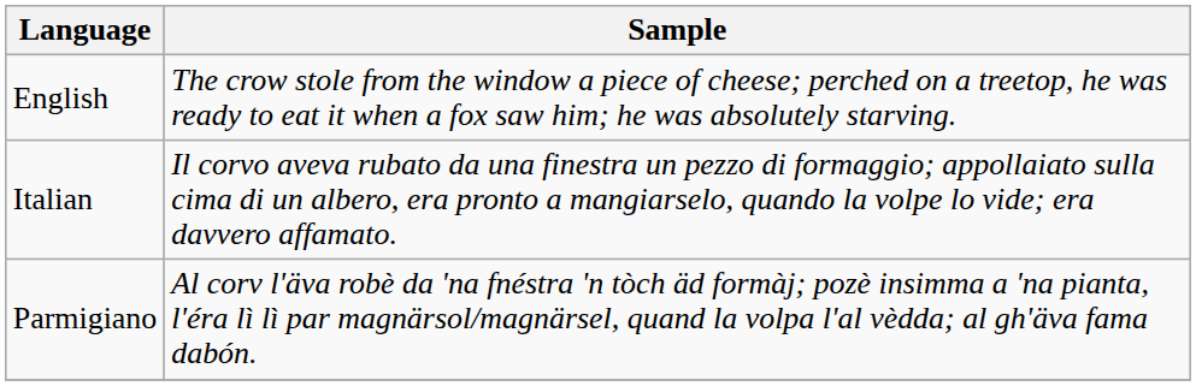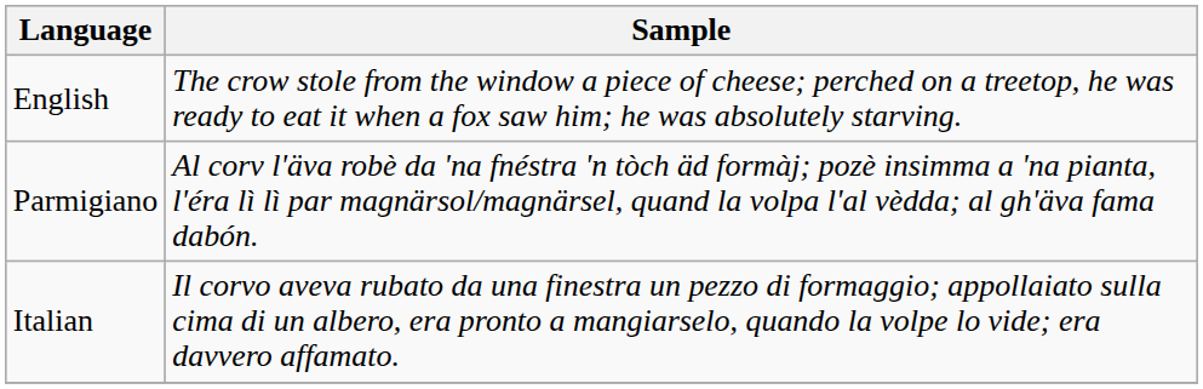rows swapped: Italian <-> Parmigiano
